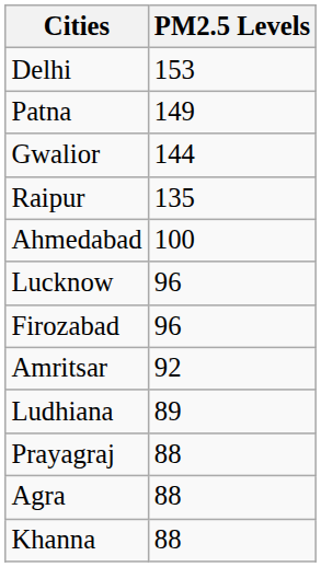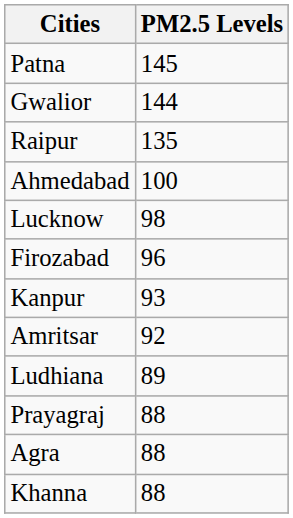- row: Delhi | 153
Patna | PM2.5 Levels: 149 -> 145
Lucknow | PM2.5 Levels: 96 -> 98
+ row: Kanpur | 93
